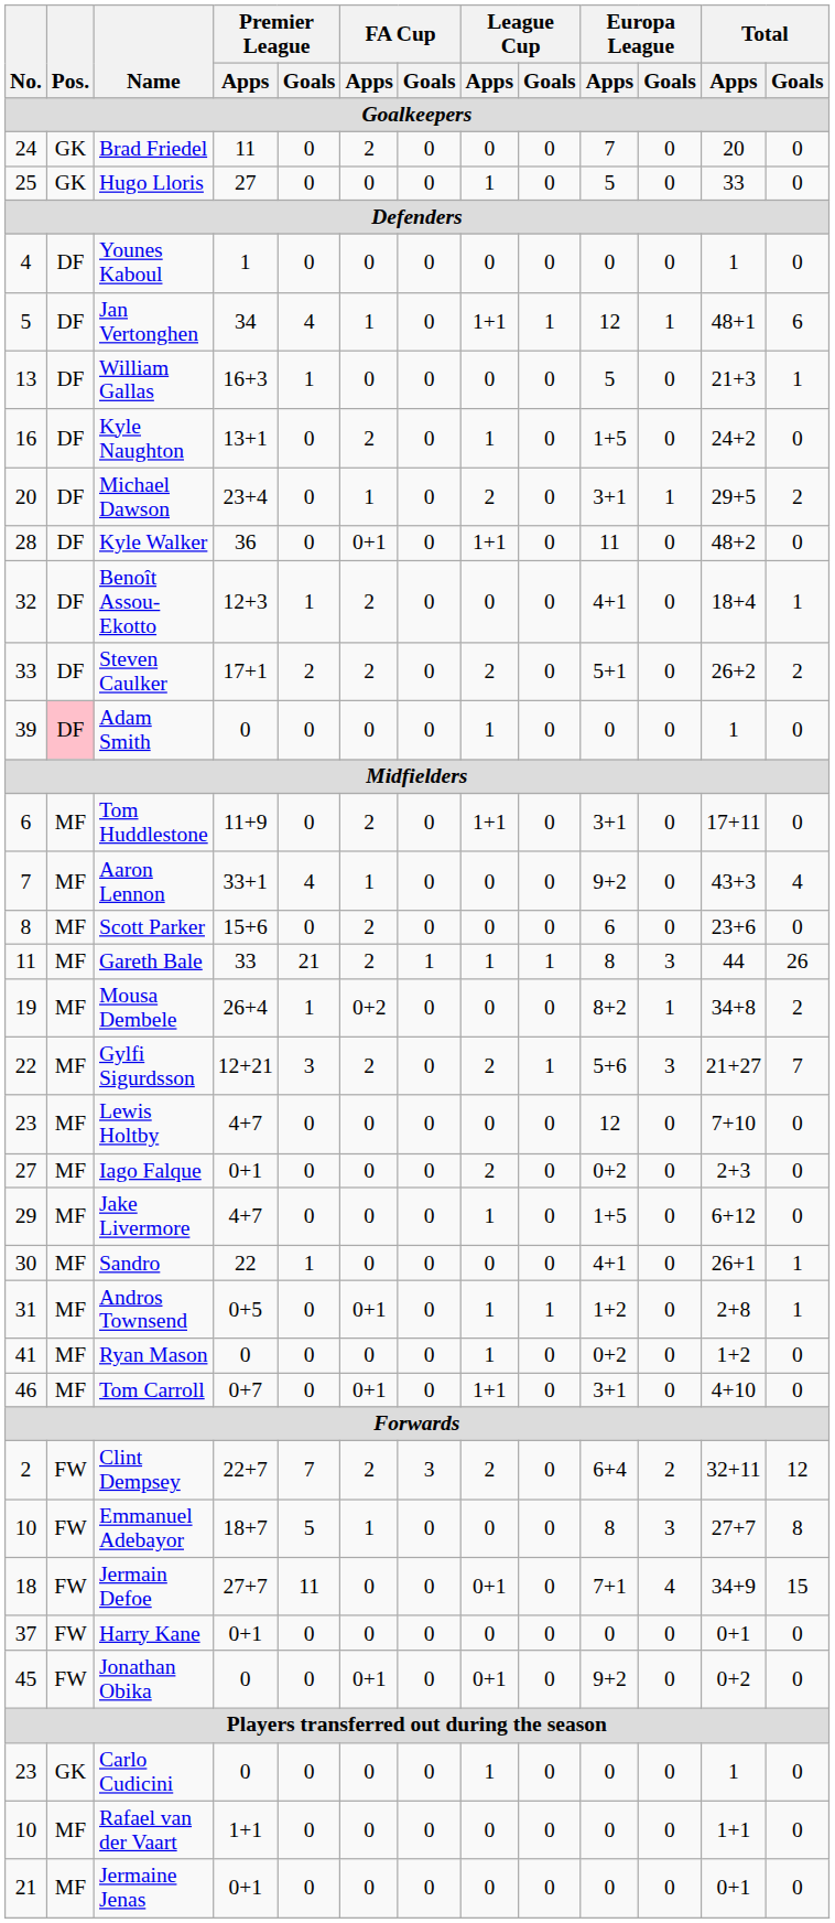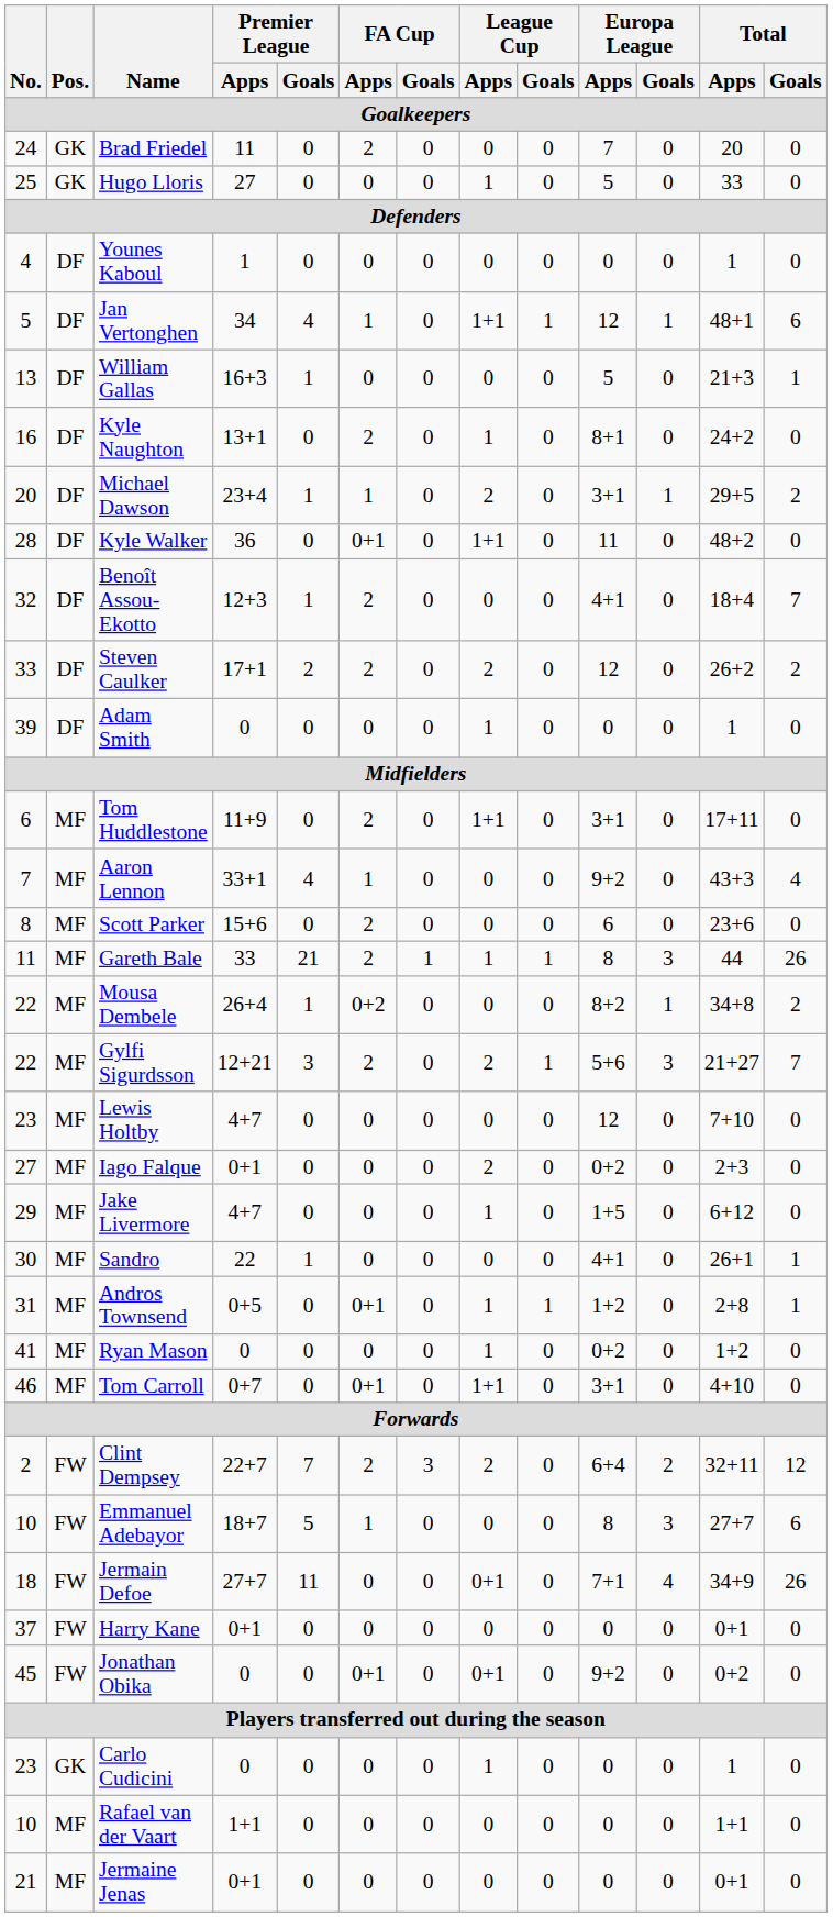Kyle Naughton | Europa League / Apps: 1+5 -> 8+1
Michael Dawson | Premier League / Goals: 0 -> 1
Benoît Assou-Ekotto | Total / Goals: 1 -> 7
Steven Caulker | Europa League / Apps: 5+1 -> 12
Adam Smith | Pos.: pink background -> no background
Mousa Dembele | No.: 19 -> 22
Emmanuel Adebayor | Total / Goals: 8 -> 6
Jermain Defoe | Total / Goals: 15 -> 26
